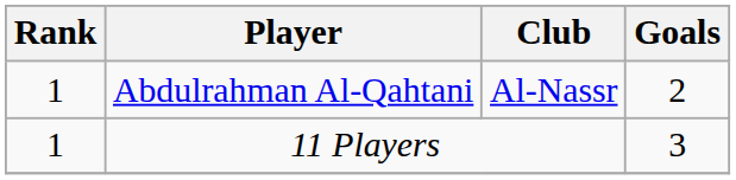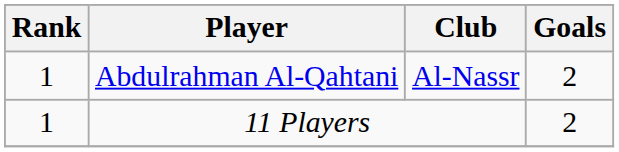11 Players | Goals: 3 -> 2
